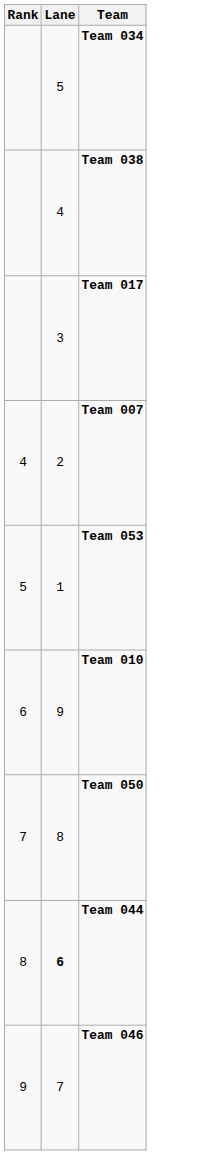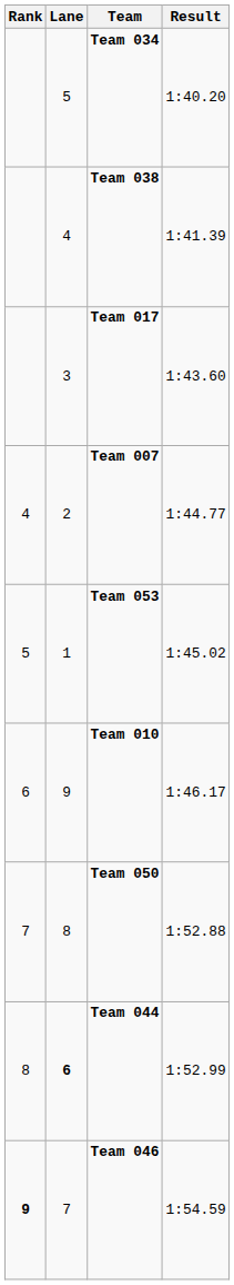+ column: Result | 1:40.20 | 1:41.39 | 1:43.60 | 1:44.77 | 1:45.02 | 1:46.17 | 1:52.88 | 1:52.99 | 1:54.59
Team 046 | Rank: normal -> bold
